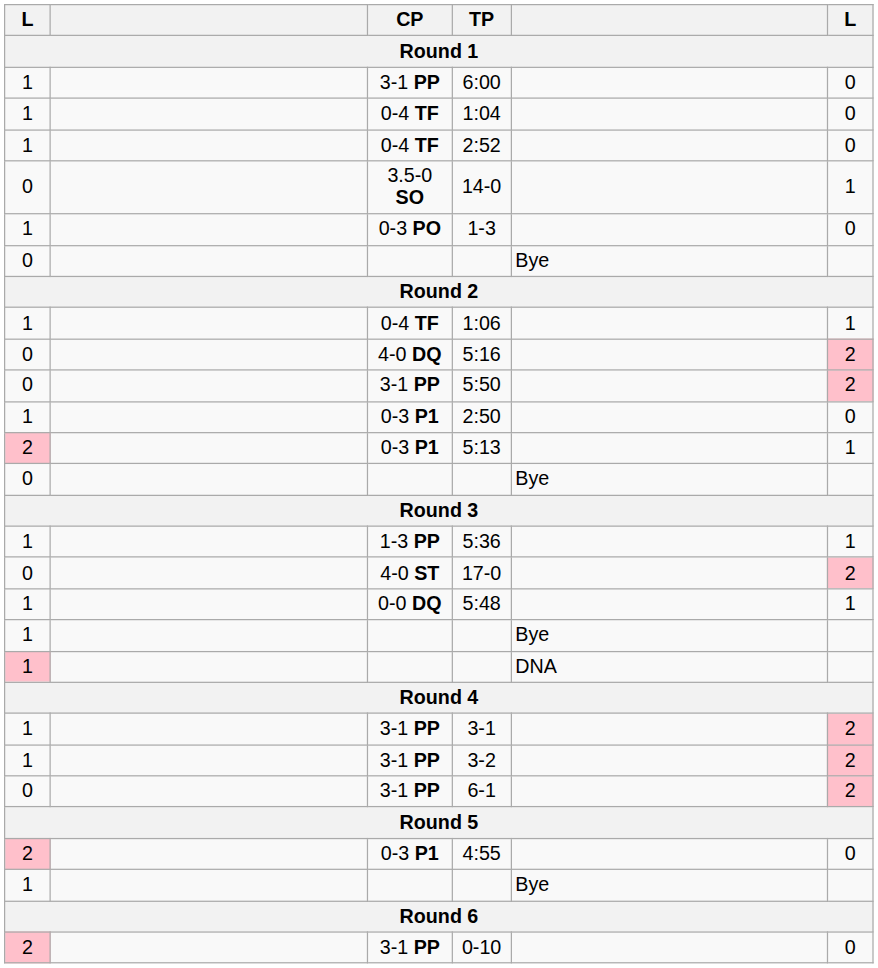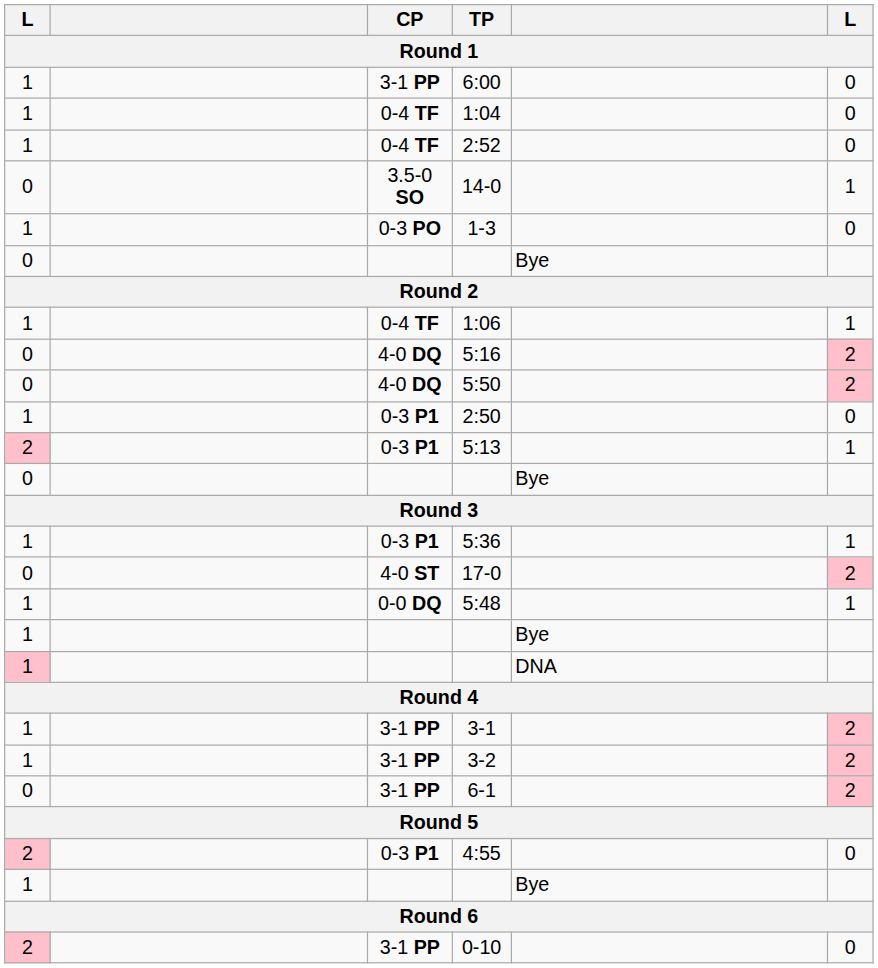5:50 | CP: 3-1 PP -> 4-0 DQ
5:36 | CP: 1-3 PP -> 0-3 P1
